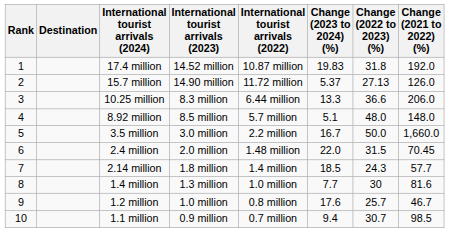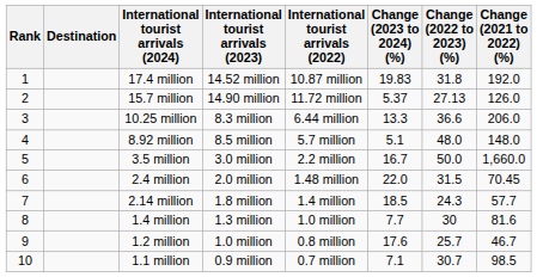1.1 million | Change (2023 to 2024) (%): 9.4 -> 7.1
